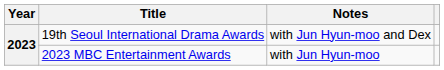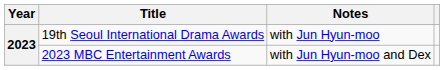19th Seoul International Drama Awards | Notes: with Jun Hyun-moo and Dex -> with Jun Hyun-moo
2023 MBC Entertainment Awards | Notes: with Jun Hyun-moo -> with Jun Hyun-moo and Dex
